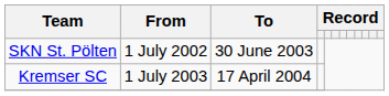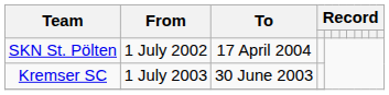SKN St. Pölten | To: 30 June 2003 -> 17 April 2004
Kremser SC | To: 17 April 2004 -> 30 June 2003
